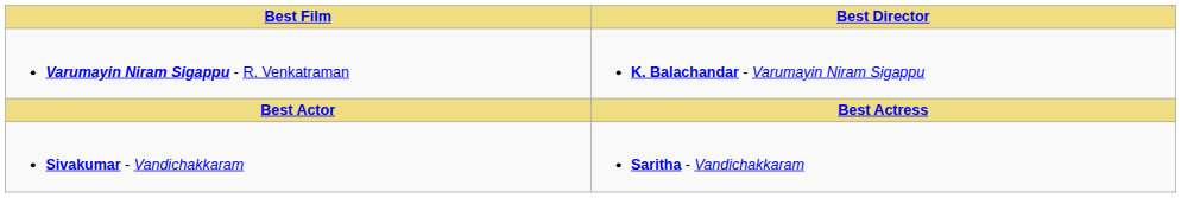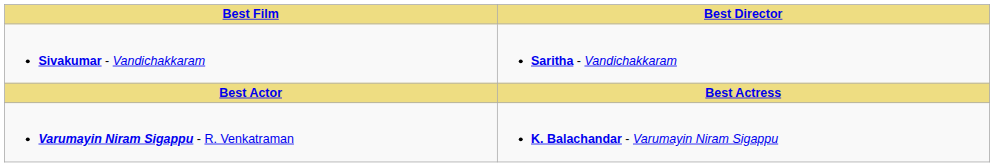rows swapped: Varumayin Niram Sigappu - R. Venkatraman <-> Sivakumar - Vandichakkaram
